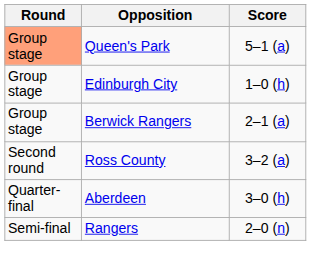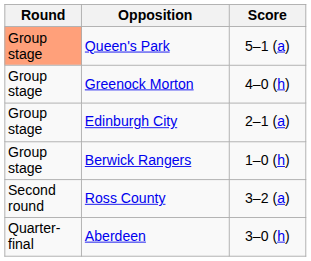+ row: Group stage | Greenock Morton | 4–0 (h)
Edinburgh City | Score: 1–0 (h) -> 2–1 (a)
Berwick Rangers | Score: 2–1 (a) -> 1–0 (h)
- row: Semi-final | Rangers | 2–0 (n)
